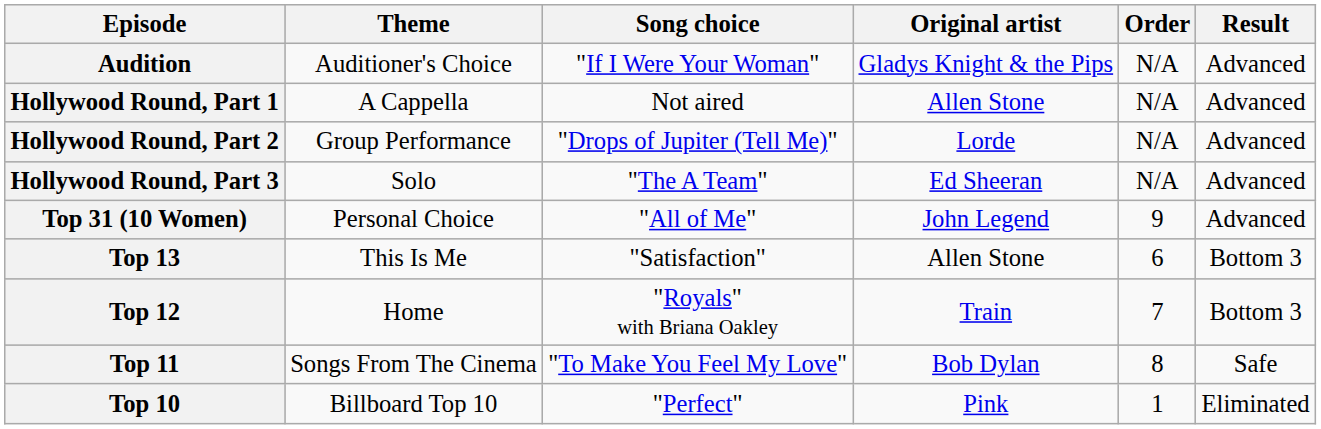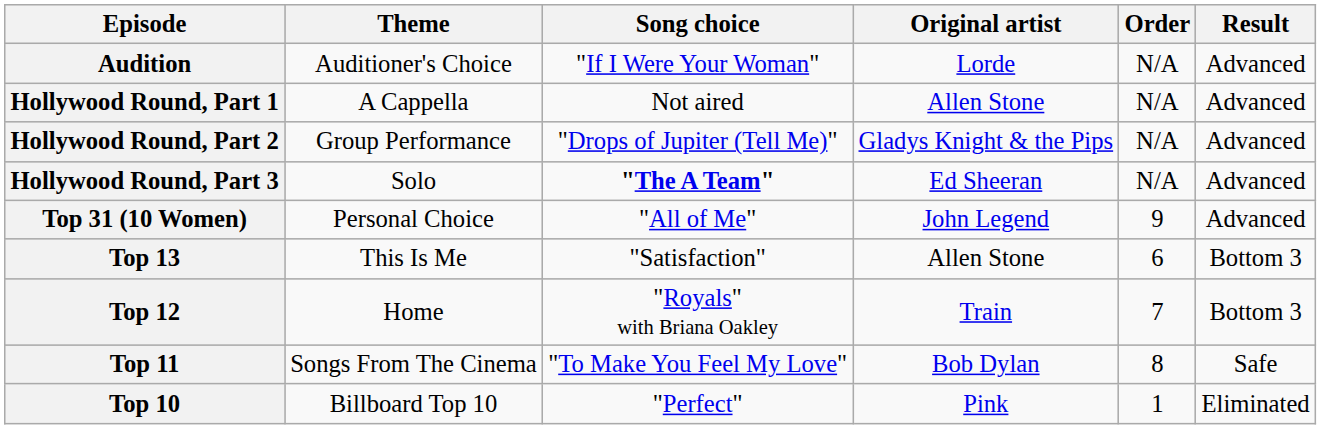Audition | Original artist: Gladys Knight & the Pips -> Lorde
Hollywood Round, Part 2 | Original artist: Lorde -> Gladys Knight & the Pips
Hollywood Round, Part 3 | Song choice: normal -> bold
